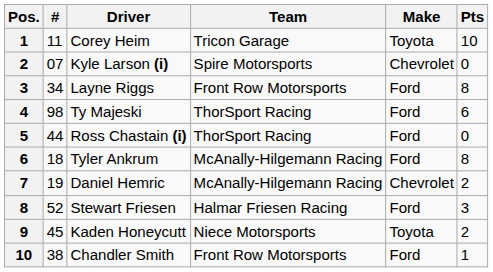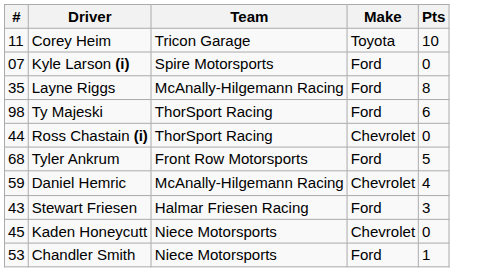- column: Pos. | 1 | 2 | 3 | 4 | 5 | 6 | 7 | 8 | 9 | 10
Kyle Larson (i) | Make: Chevrolet -> Ford
Layne Riggs | #: 34 -> 35
Layne Riggs | Team: Front Row Motorsports -> McAnally-Hilgemann Racing
Ross Chastain (i) | Make: Ford -> Chevrolet
Tyler Ankrum | #: 18 -> 68
Tyler Ankrum | Team: McAnally-Hilgemann Racing -> Front Row Motorsports
Tyler Ankrum | Pts: 8 -> 5
Daniel Hemric | #: 19 -> 59
Daniel Hemric | Pts: 2 -> 4
Stewart Friesen | #: 52 -> 43
Kaden Honeycutt | Make: Toyota -> Chevrolet
Kaden Honeycutt | Pts: 2 -> 0
Chandler Smith | #: 38 -> 53
Chandler Smith | Team: Front Row Motorsports -> Niece Motorsports
